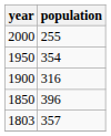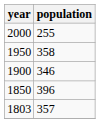1950 | population: 354 -> 358
1900 | population: 316 -> 346
